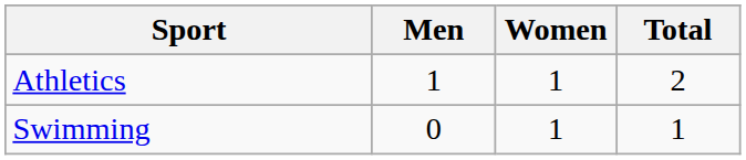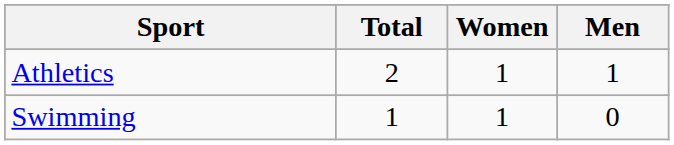columns swapped: Men <-> Total
